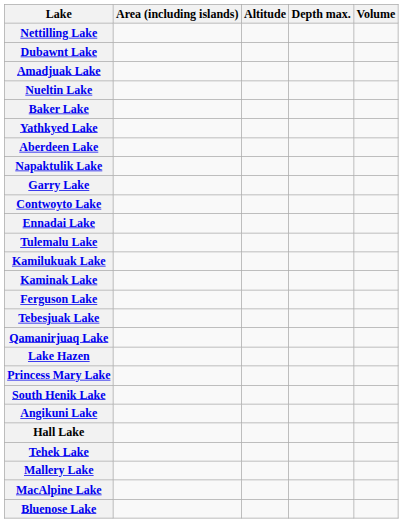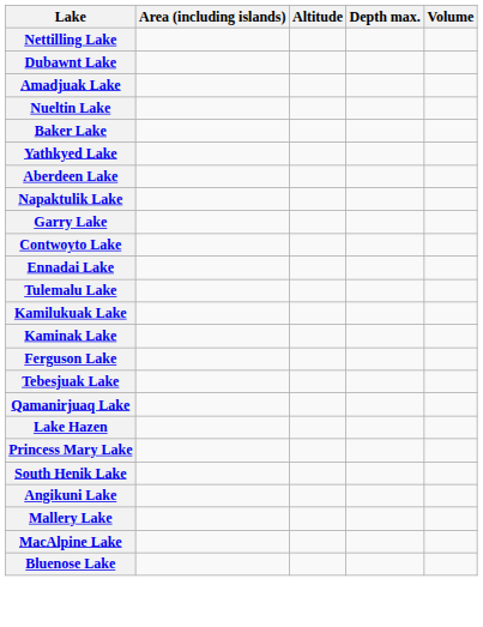- row: Hall Lake
- row: Tehek Lake
